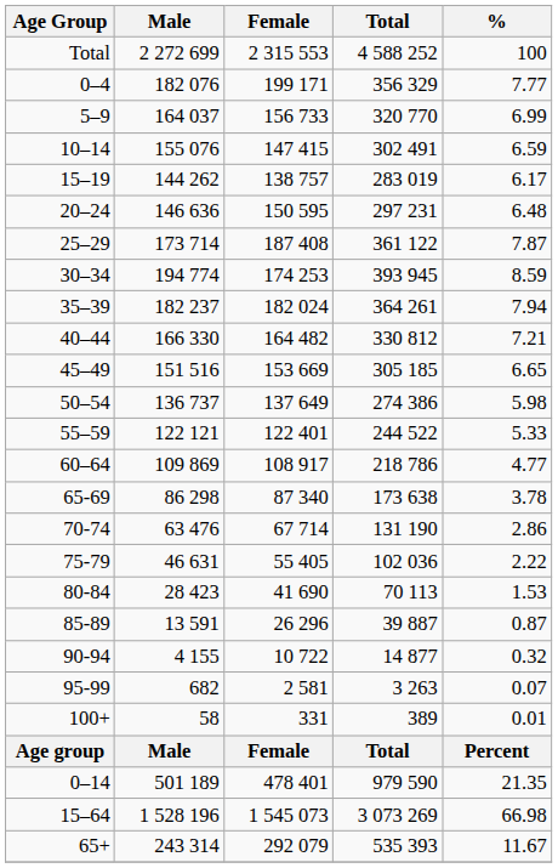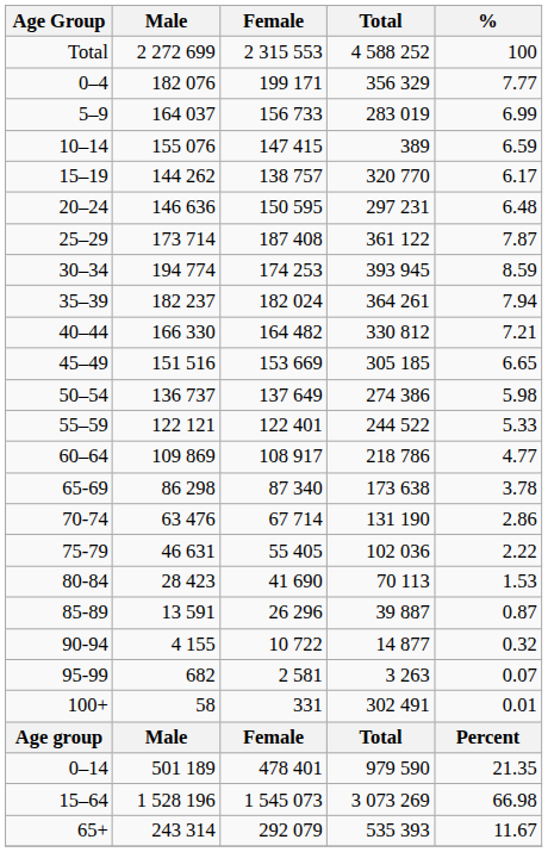5–9 | Total: 320 770 -> 283 019
10–14 | Total: 302 491 -> 389
15–19 | Total: 283 019 -> 320 770
100+ | Total: 389 -> 302 491
